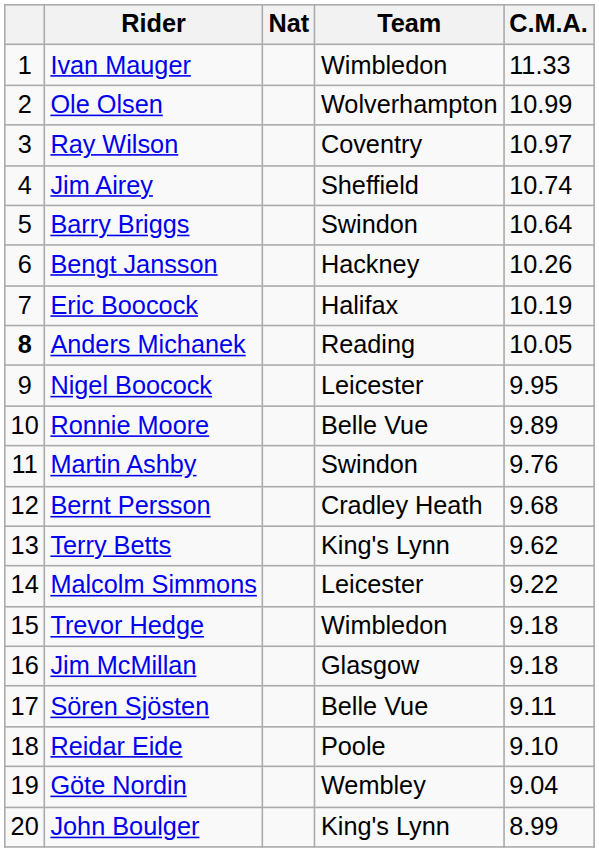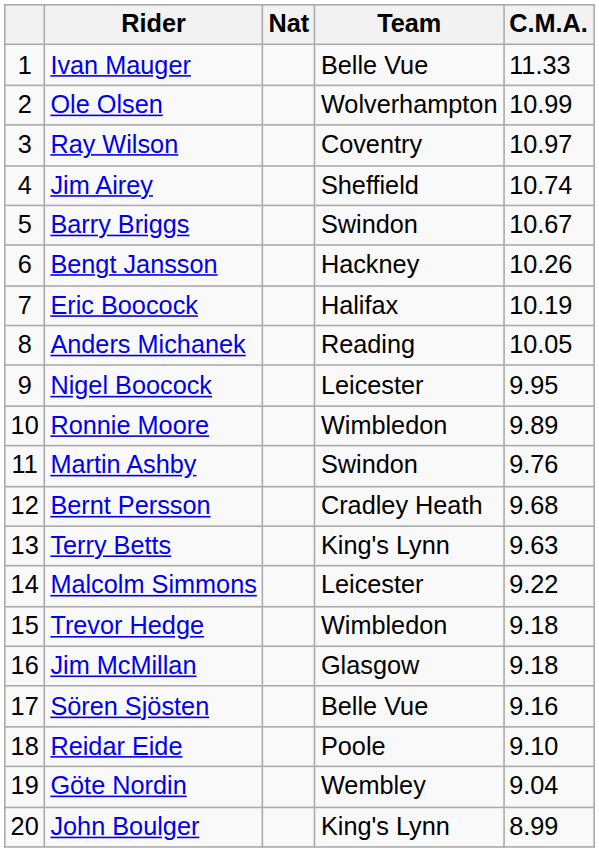Ivan Mauger | Team: Wimbledon -> Belle Vue
Barry Briggs | C.M.A.: 10.64 -> 10.67
Anders Michanek | column 1: bold -> normal
Ronnie Moore | Team: Belle Vue -> Wimbledon
Terry Betts | C.M.A.: 9.62 -> 9.63
Sören Sjösten | C.M.A.: 9.11 -> 9.16
